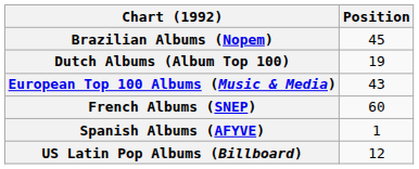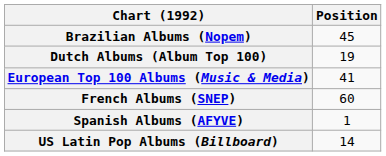European Top 100 Albums (Music & Media) | Position: 43 -> 41
US Latin Pop Albums (Billboard) | Position: 12 -> 14
